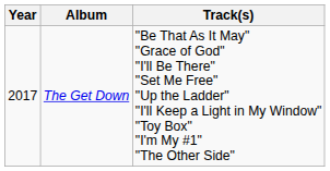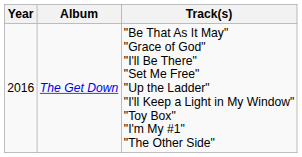The Get Down | Year: 2017 -> 2016
